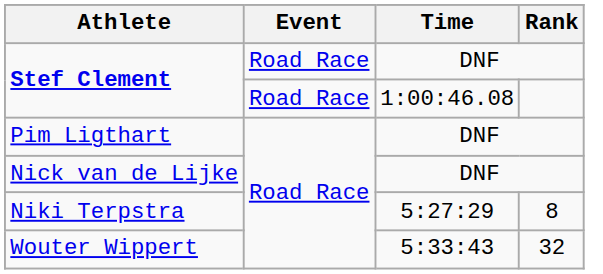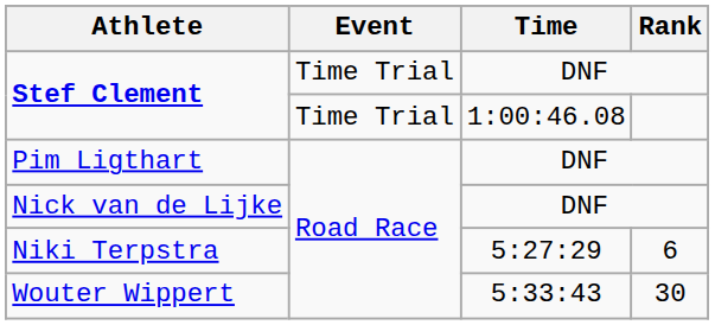Stef Clement / DNF | Event: Road Race -> Time Trial
Stef Clement / 1:00:46.08 | Event: Road Race -> Time Trial
Niki Terpstra | Rank: 8 -> 6
Wouter Wippert | Rank: 32 -> 30
